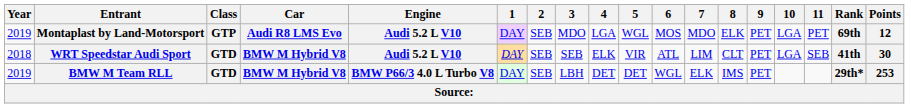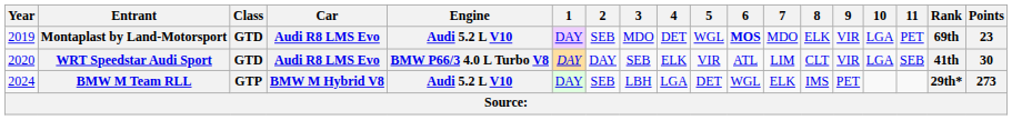Montaplast by Land-Motorsport | Class: GTP -> GTD
Montaplast by Land-Motorsport | 4: LGA -> DET
Montaplast by Land-Motorsport | 6: normal -> bold
Montaplast by Land-Motorsport | 9: PET -> VIR
Montaplast by Land-Motorsport | Points: 12 -> 23
WRT Speedstar Audi Sport | Year: 2018 -> 2020
WRT Speedstar Audi Sport | Car: BMW M Hybrid V8 -> Audi R8 LMS Evo
WRT Speedstar Audi Sport | Engine: Audi 5.2 L V10 -> BMW P66/3 4.0 L Turbo V8
WRT Speedstar Audi Sport | 2: SEB -> DAY
WRT Speedstar Audi Sport | 9: PET -> VIR
BMW M Team RLL | Year: 2019 -> 2024
BMW M Team RLL | Class: GTD -> GTP
BMW M Team RLL | Engine: BMW P66/3 4.0 L Turbo V8 -> Audi 5.2 L V10
BMW M Team RLL | 4: DET -> LGA
BMW M Team RLL | Points: 253 -> 273
